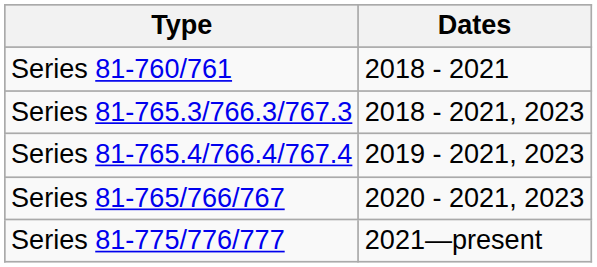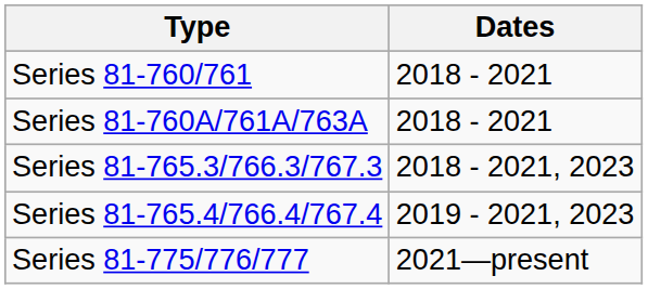+ row: Series 81-760А/761А/763А | 2018 - 2021
- row: Series 81-765/766/767 | 2020 - 2021, 2023
